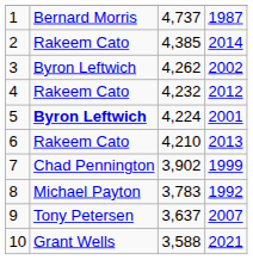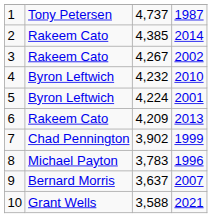1 | column 2: Bernard Morris -> Tony Petersen
3 | column 2: Byron Leftwich -> Rakeem Cato
3 | column 3: 4,262 -> 4,267
4 | column 2: Rakeem Cato -> Byron Leftwich
4 | column 4: 2012 -> 2010
5 | column 2: bold -> normal
6 | column 3: 4,210 -> 4,209
8 | column 4: 1992 -> 1996
9 | column 2: Tony Petersen -> Bernard Morris
